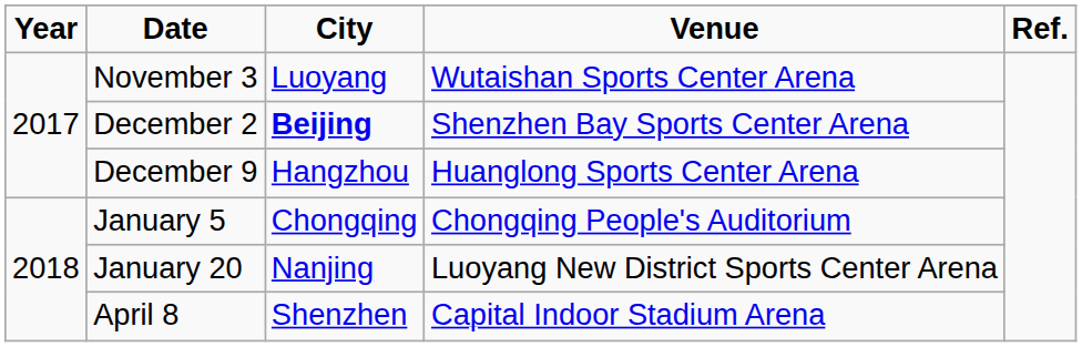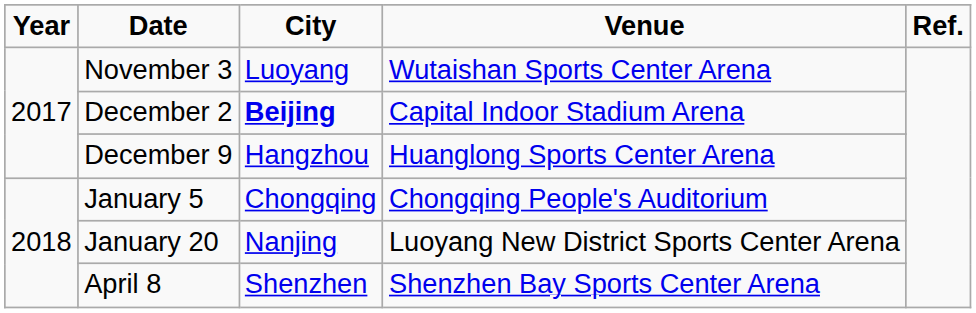December 2 | Venue: Shenzhen Bay Sports Center Arena -> Capital Indoor Stadium Arena
April 8 | Venue: Capital Indoor Stadium Arena -> Shenzhen Bay Sports Center Arena
